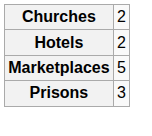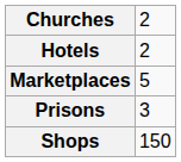+ row: Shops | 150
